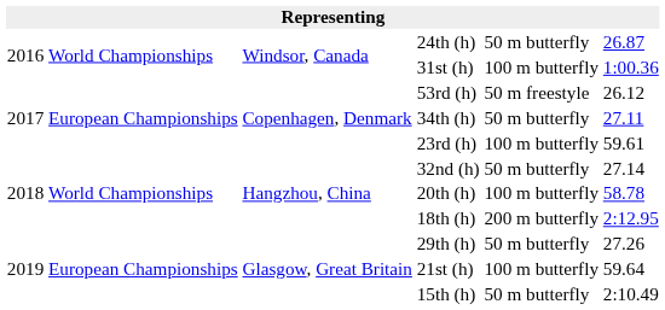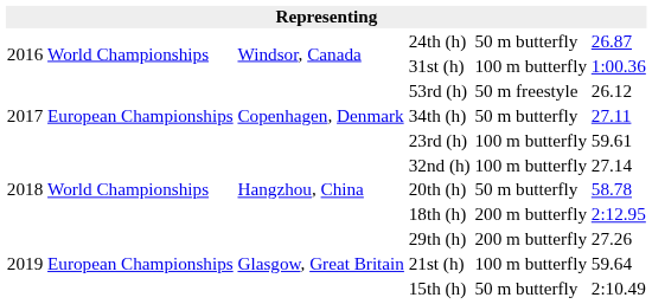32nd (h) | column 5: 50 m butterfly -> 100 m butterfly
20th (h) | column 5: 100 m butterfly -> 50 m butterfly
29th (h) | column 5: 50 m butterfly -> 200 m butterfly
